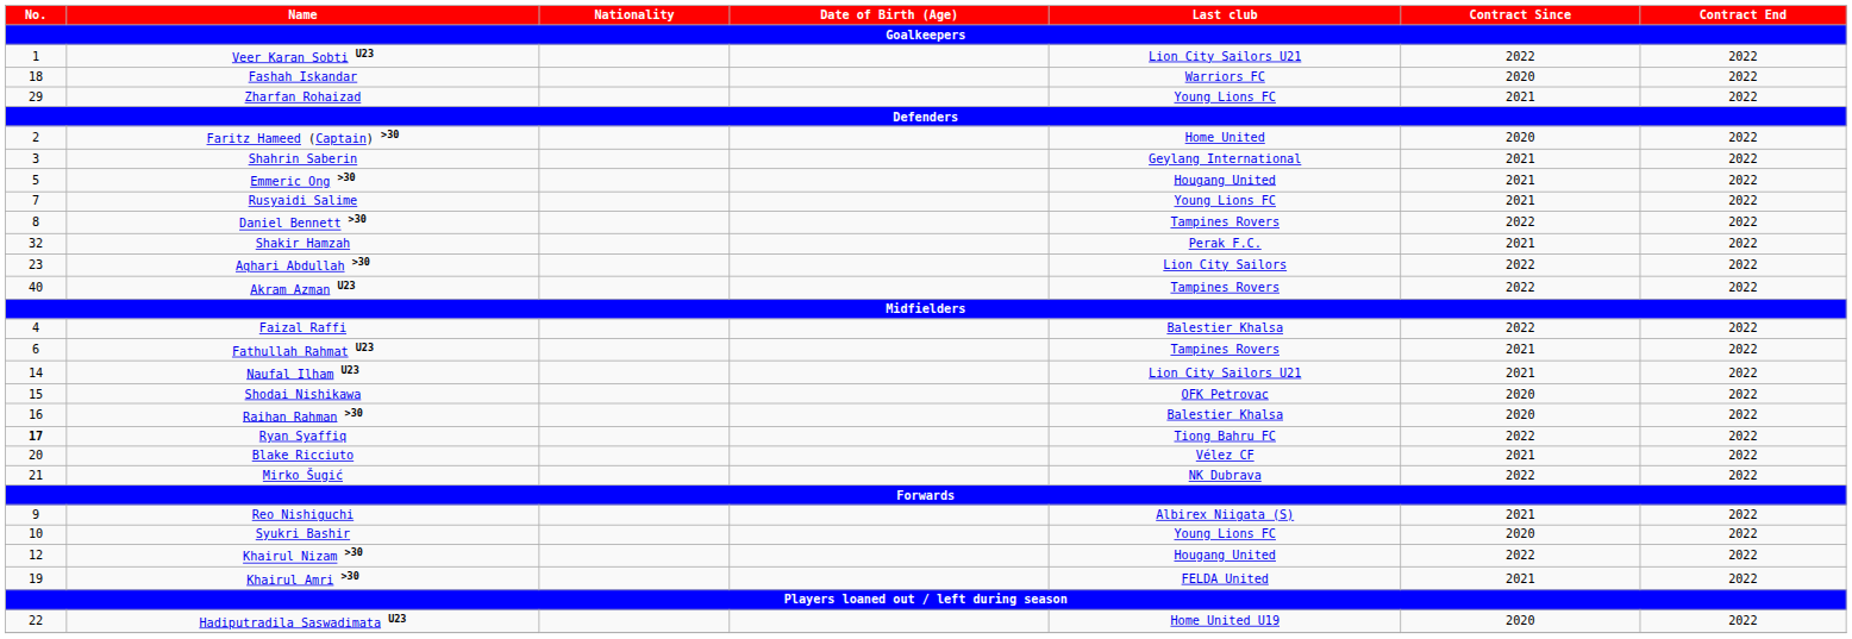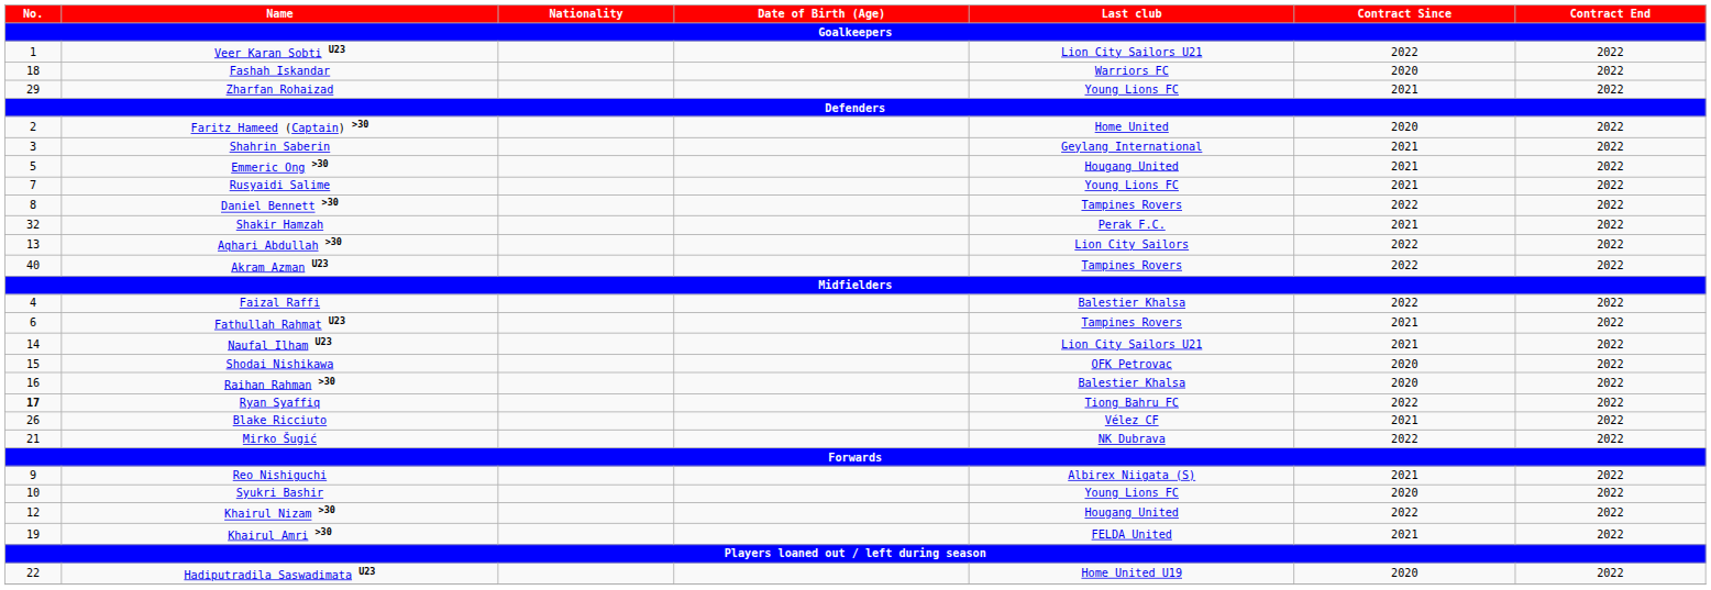Aqhari Abdullah >30 | No.: 23 -> 13
Blake Ricciuto | No.: 20 -> 26
